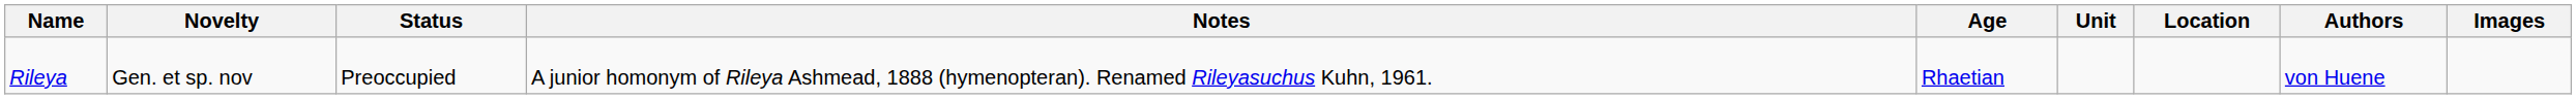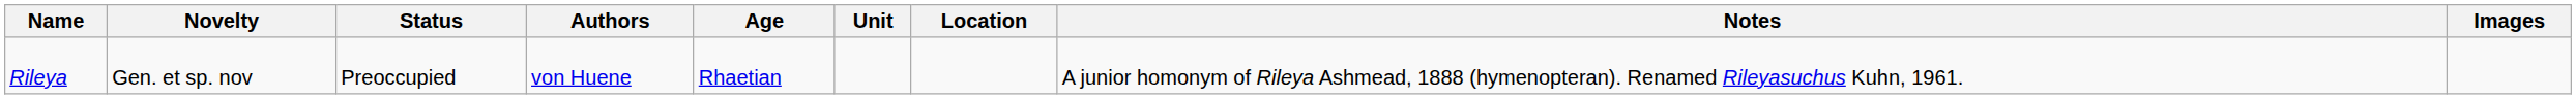columns swapped: Authors <-> Notes
